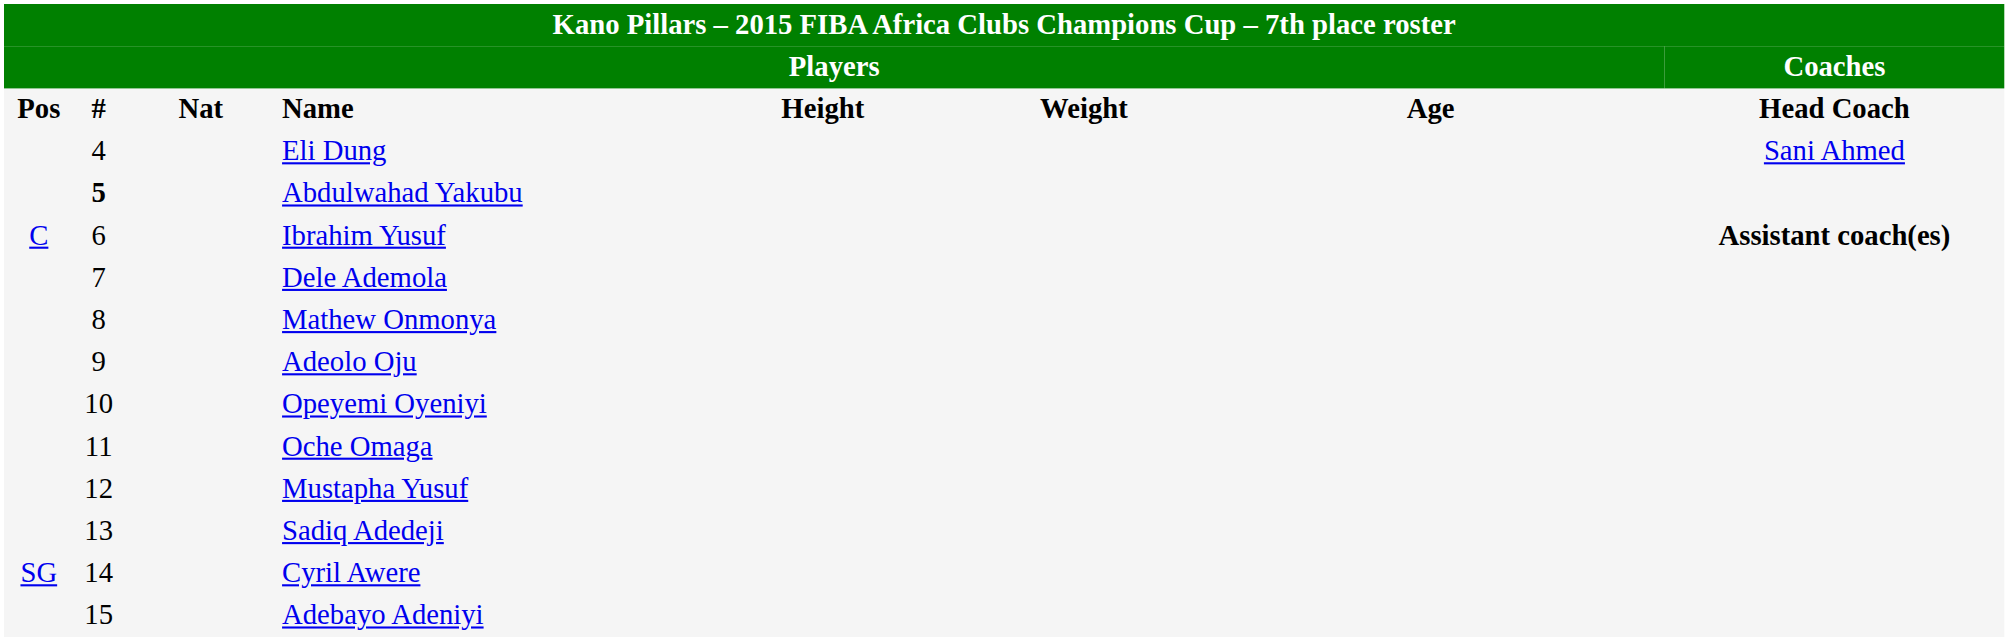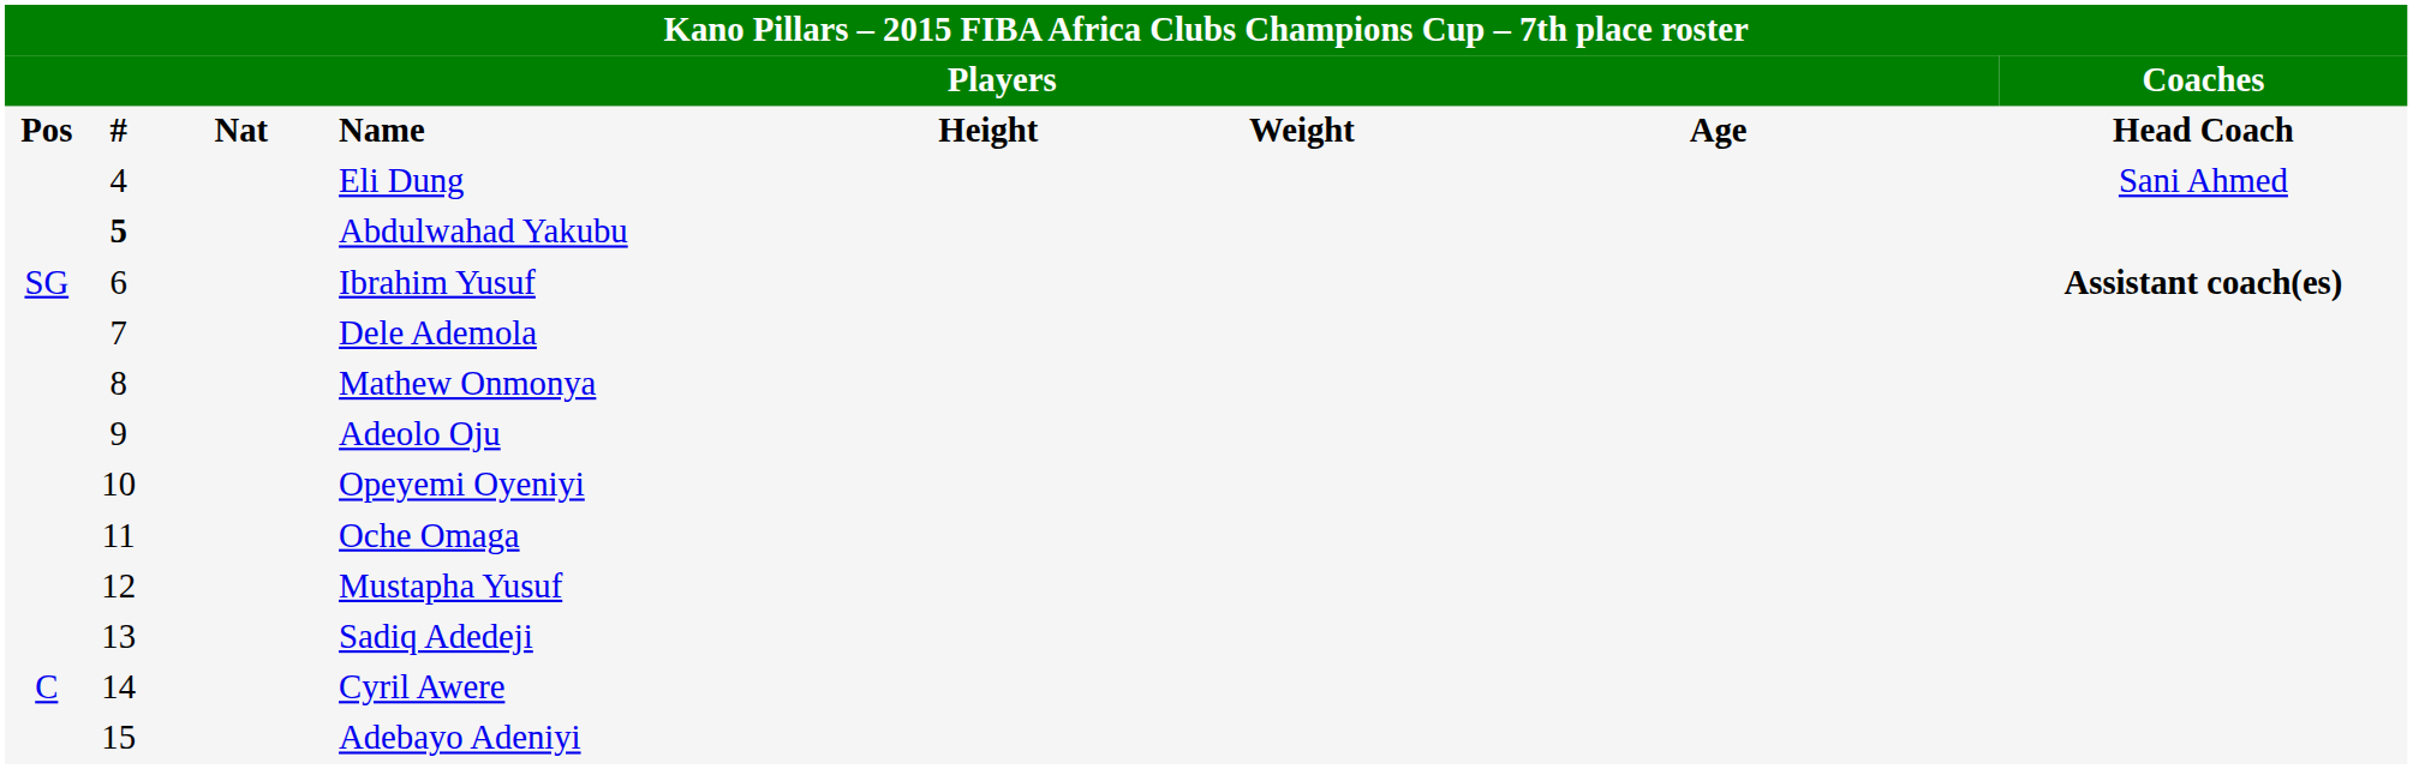Ibrahim Yusuf | column 1: C -> SG
Cyril Awere | column 1: SG -> C
